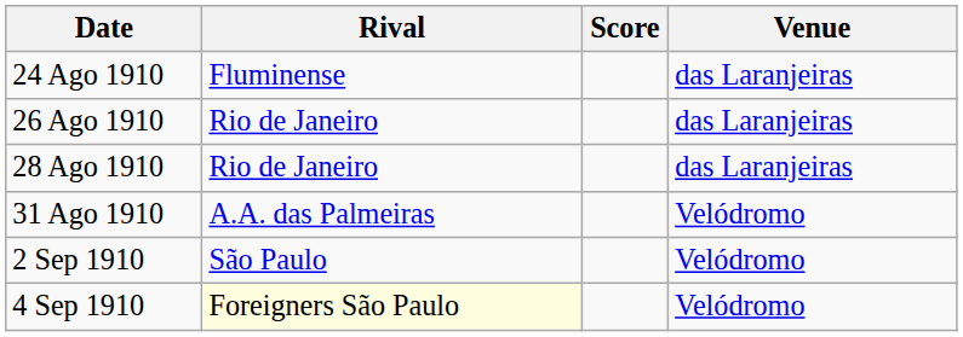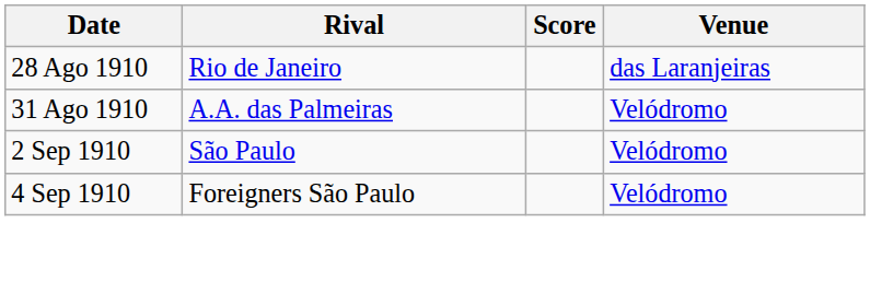- row: 24 Ago 1910 | Fluminense | das Laranjeiras
- row: 26 Ago 1910 | Rio de Janeiro | das Laranjeiras
4 Sep 1910 | Rival: lightyellow background -> no background
